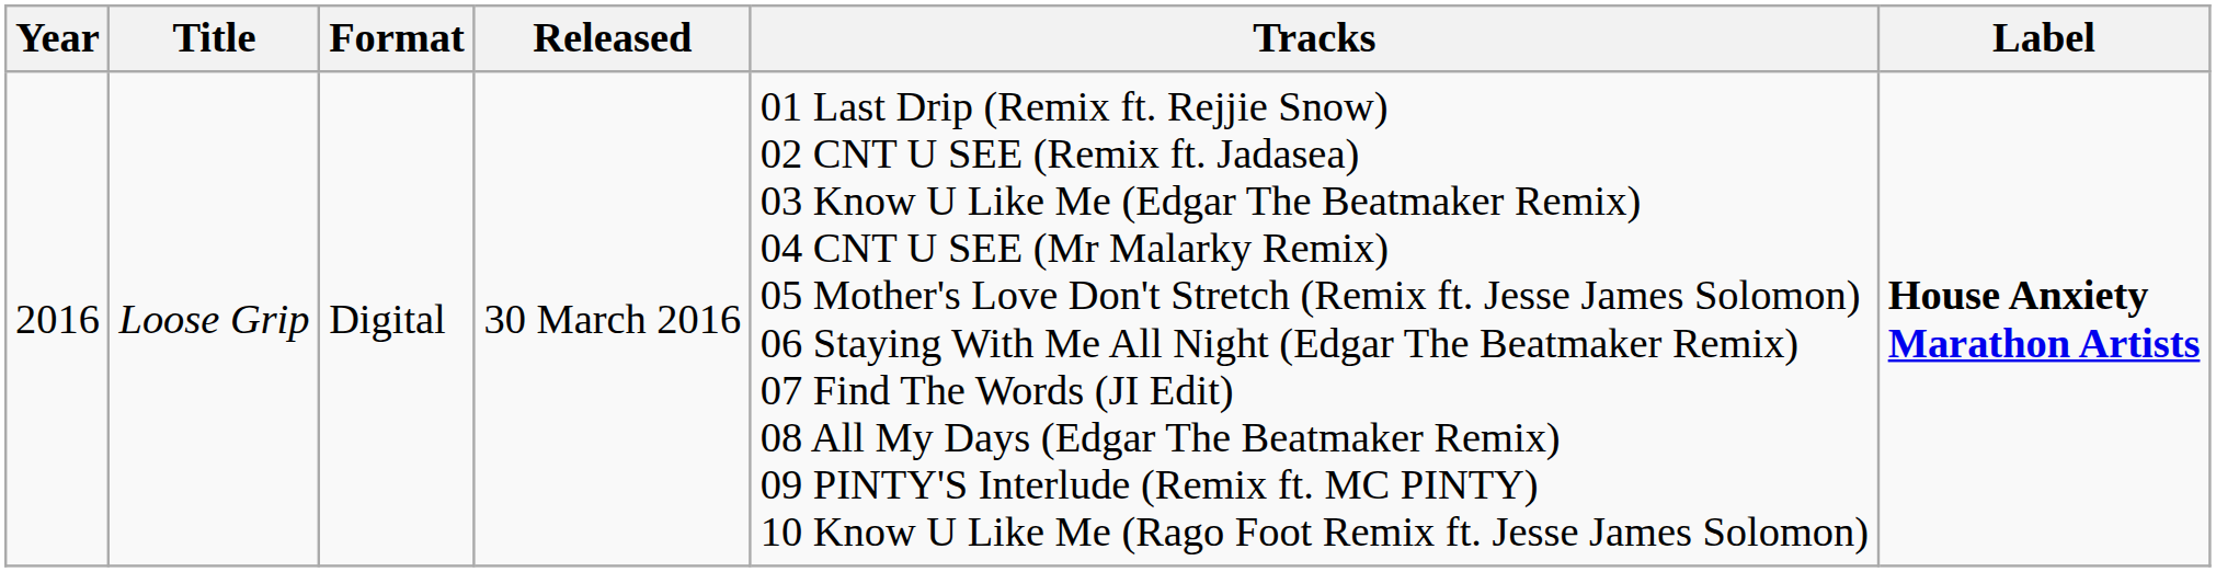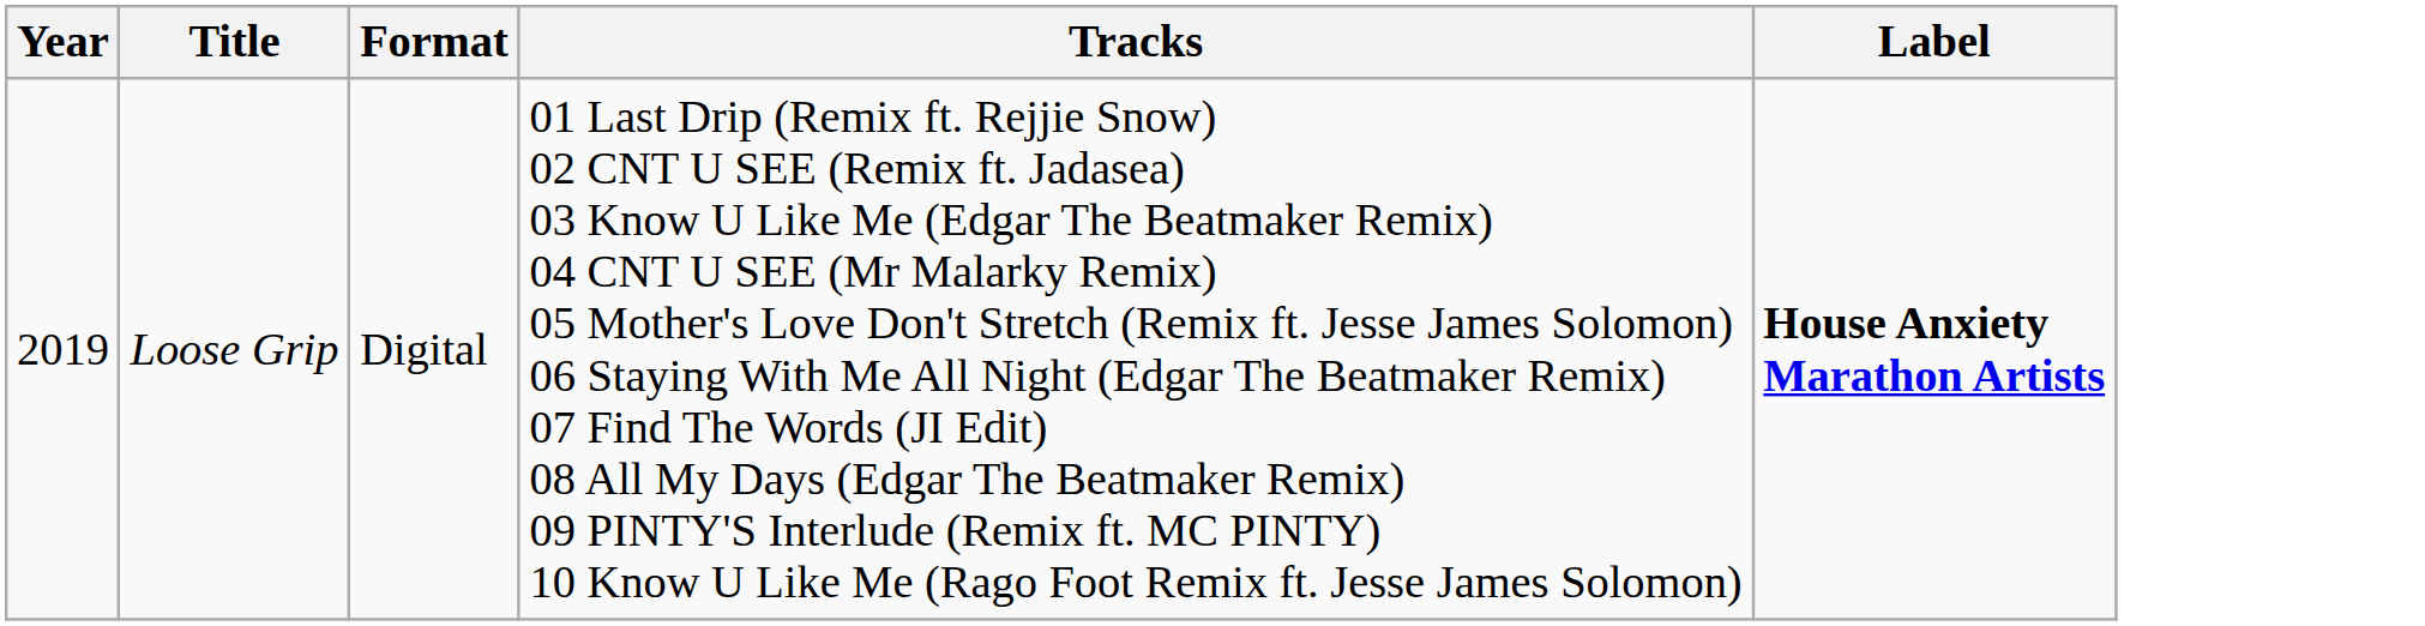- column: Released | 30 March 2016
Loose Grip | Year: 2016 -> 2019
